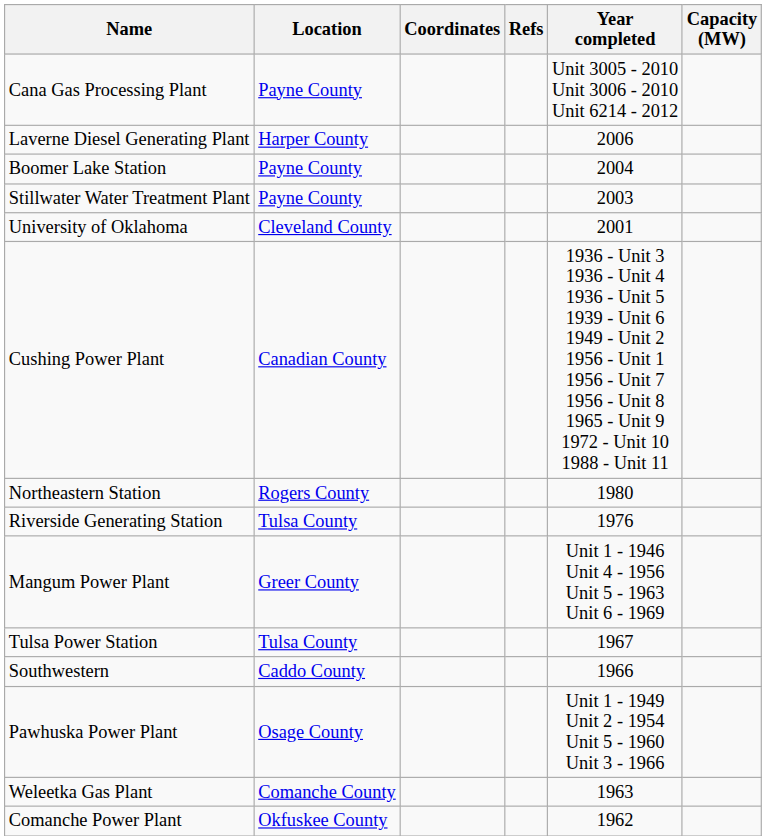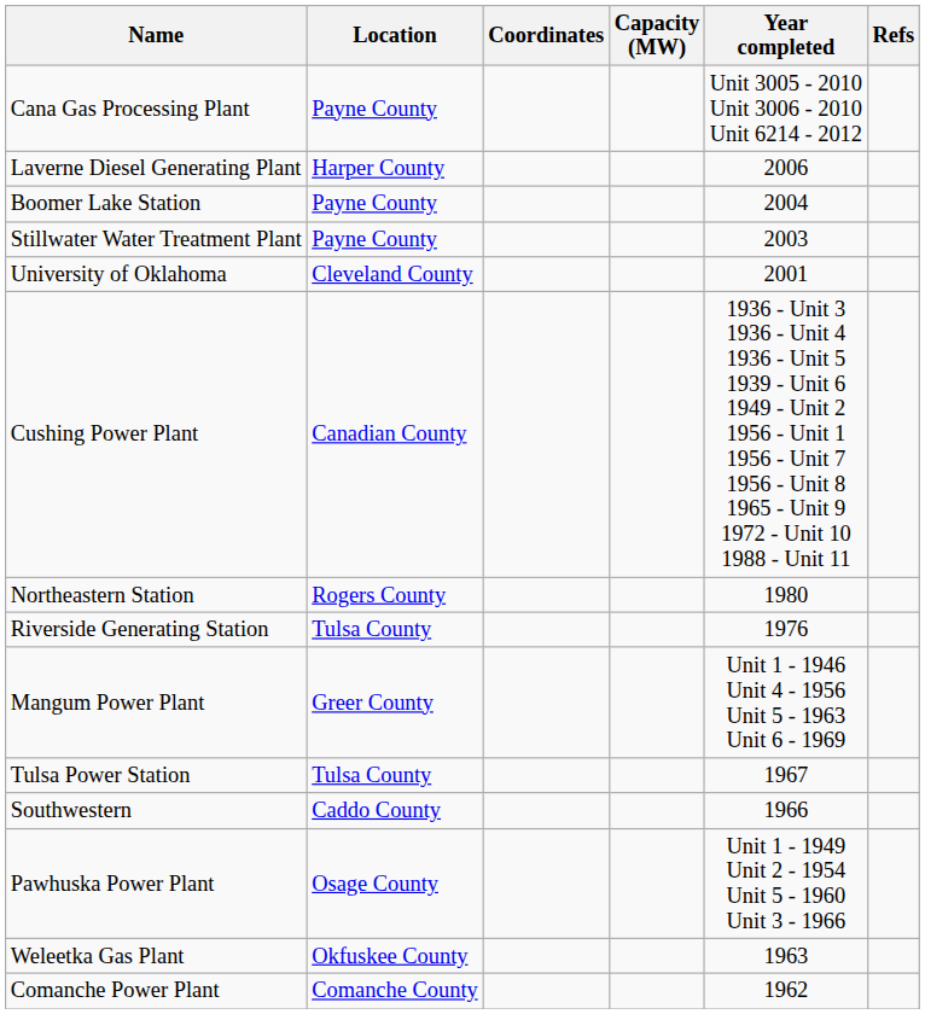columns swapped: Capacity (MW) <-> Refs
Weleetka Gas Plant | Location: Comanche County -> Okfuskee County
Comanche Power Plant | Location: Okfuskee County -> Comanche County
